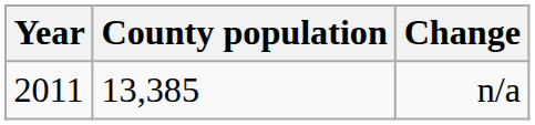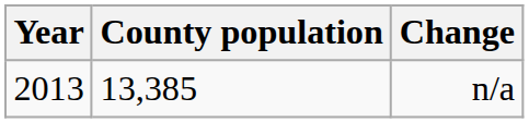n/a | Year: 2011 -> 2013
